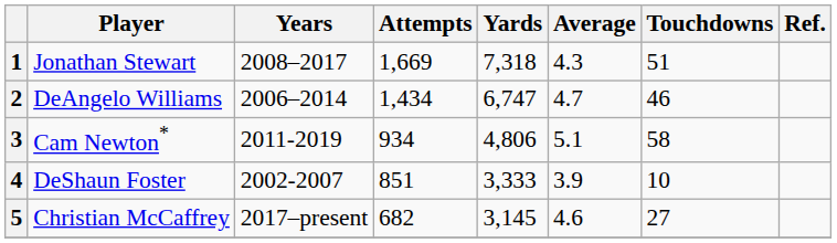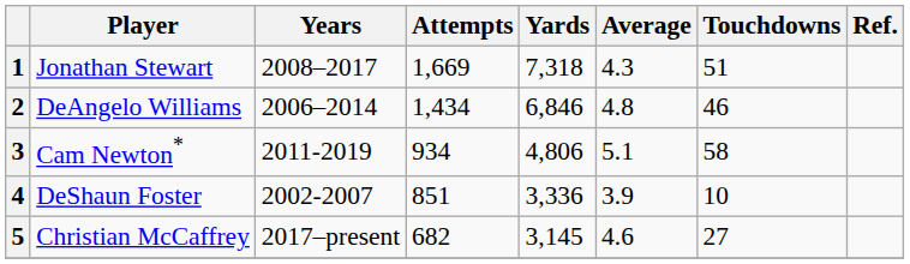2 | Yards: 6,747 -> 6,846
2 | Average: 4.7 -> 4.8
4 | Yards: 3,333 -> 3,336
